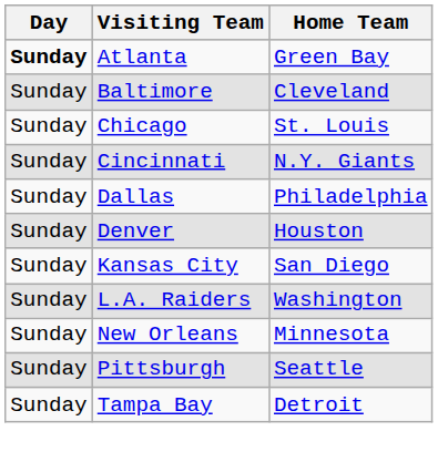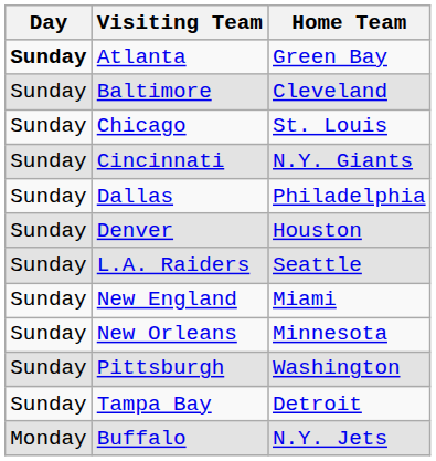- row: Sunday | Kansas City | San Diego
L.A. Raiders | Home Team: Washington -> Seattle
+ row: Sunday | New England | Miami
Pittsburgh | Home Team: Seattle -> Washington
+ row: Monday | Buffalo | N.Y. Jets
